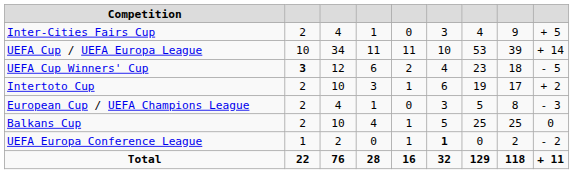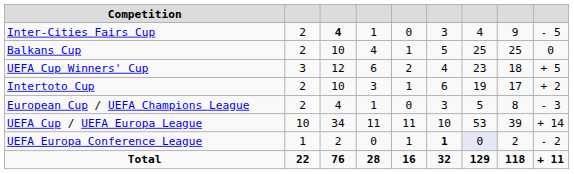Inter-Cities Fairs Cup | column 3: normal -> bold
Inter-Cities Fairs Cup | column 9: + 5 -> - 5
rows swapped: Balkans Cup <-> UEFA Cup / UEFA Europa League
UEFA Cup Winners' Cup | column 2: bold -> normal
UEFA Cup Winners' Cup | column 9: - 5 -> + 5
UEFA Europa Conference League | column 7: no background -> lavender background
